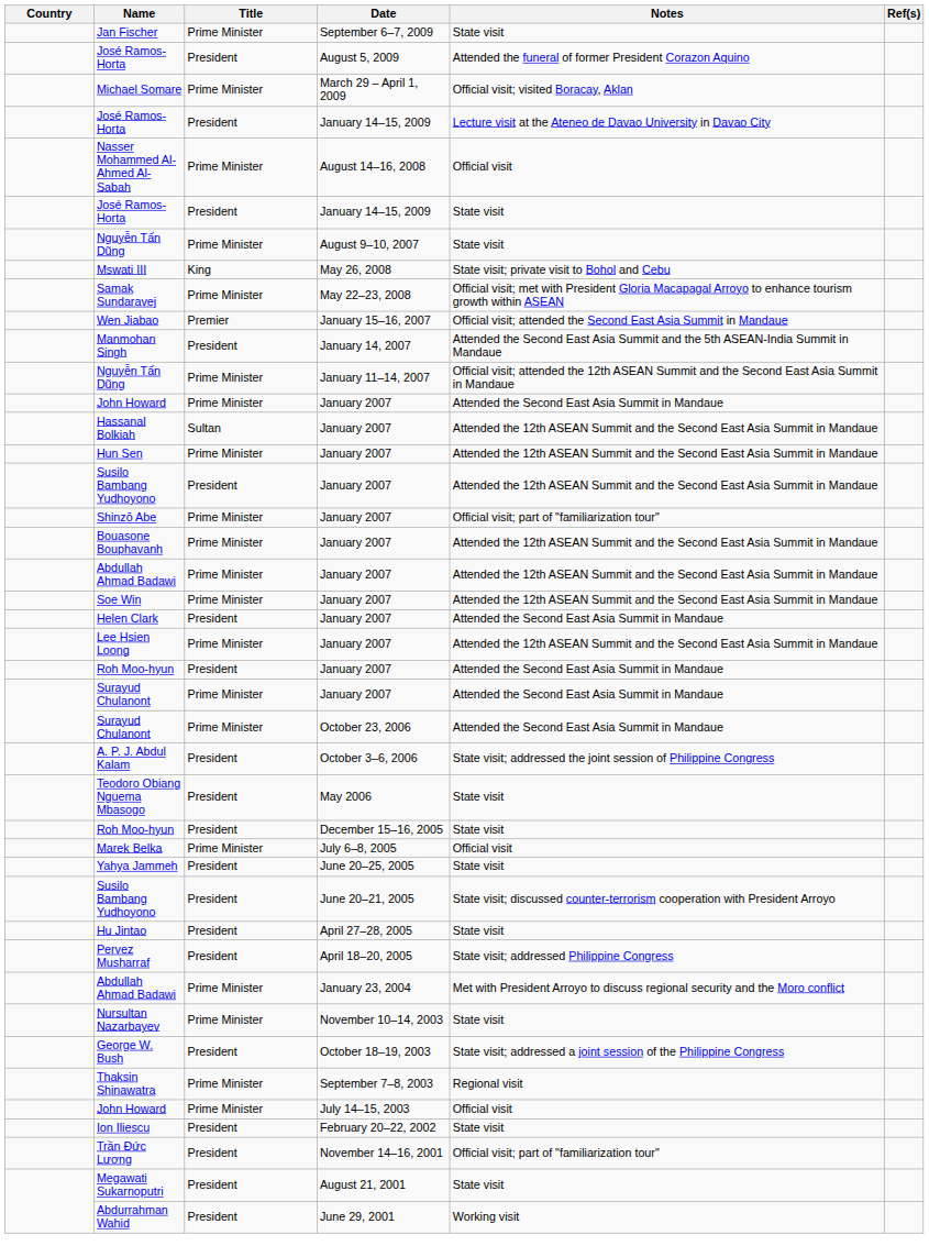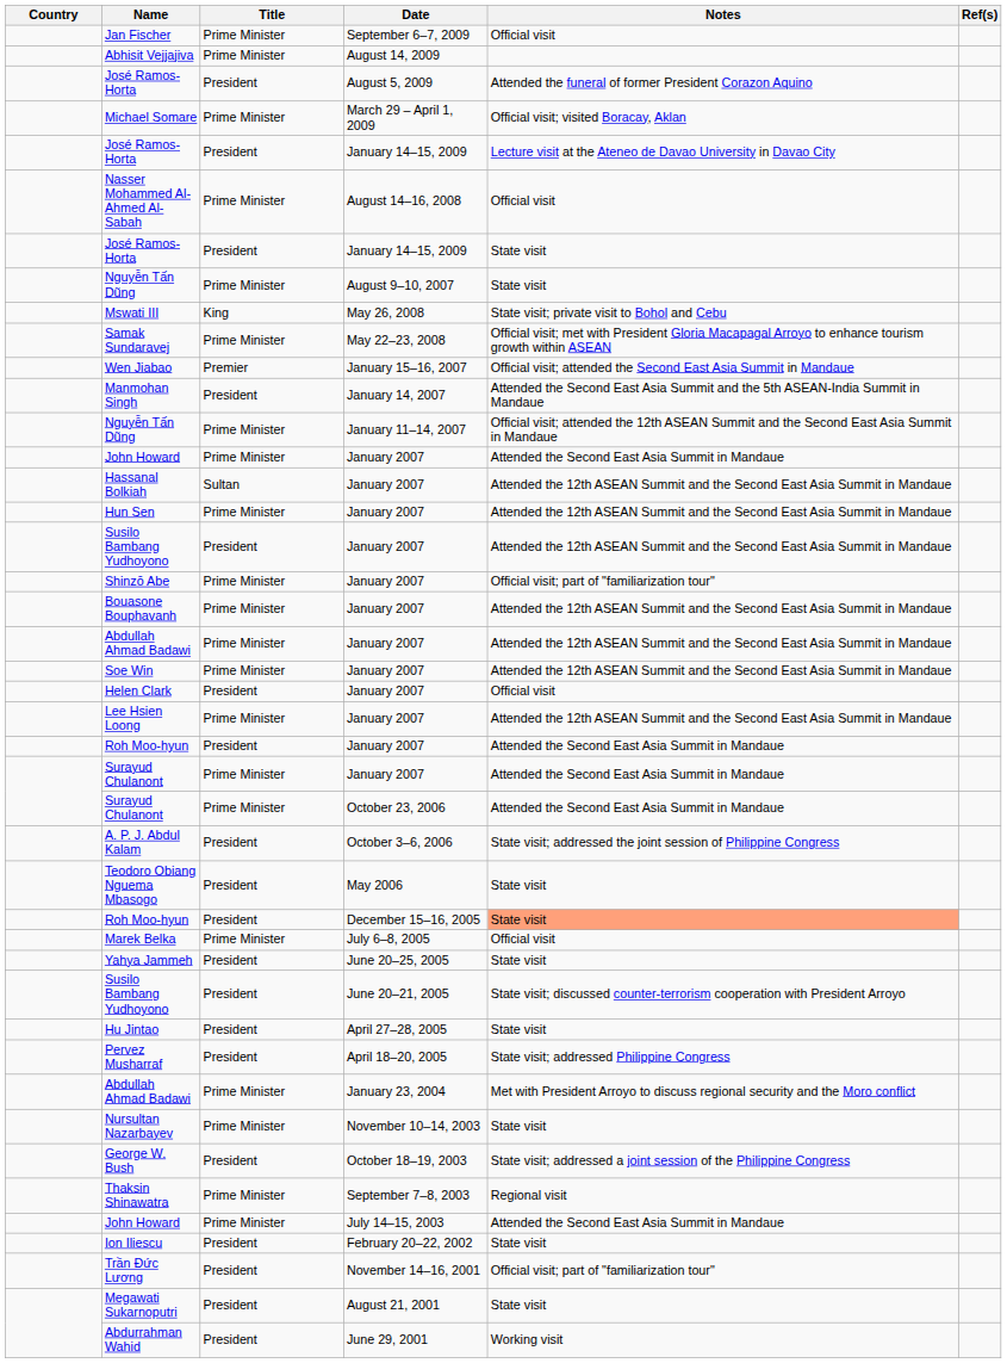Jan Fischer | Notes: State visit -> Official visit
+ row: Abhisit Vejjajiva | Prime Minister | August 14, 2009
Helen Clark | Notes: Attended the Second East Asia Summit in Mandaue -> Official visit
Roh Moo-hyun / December 15–16, 2005 | Notes: no background -> lightsalmon background
John Howard / July 14–15, 2003 | Notes: Official visit -> Attended the Second East Asia Summit in Mandaue
